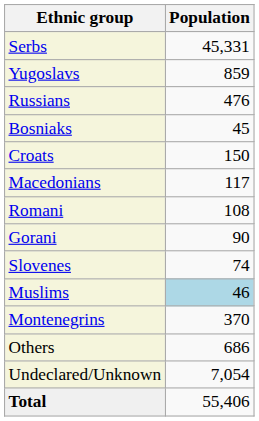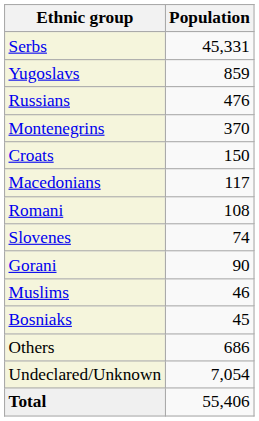rows swapped: Montenegrins <-> Bosniaks
rows swapped: Gorani <-> Slovenes
Muslims | Population: lightblue background -> no background
